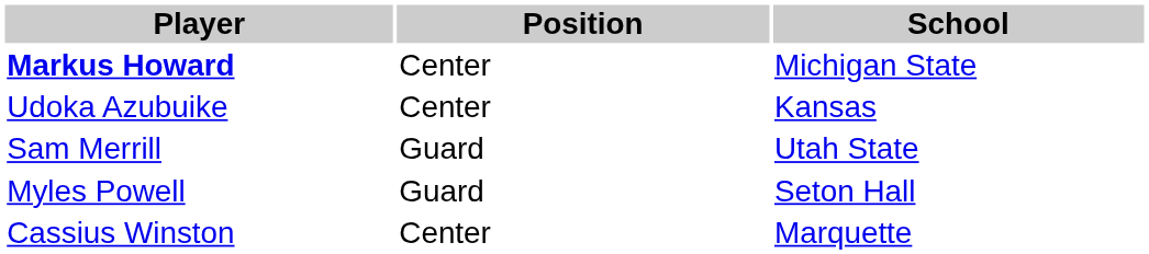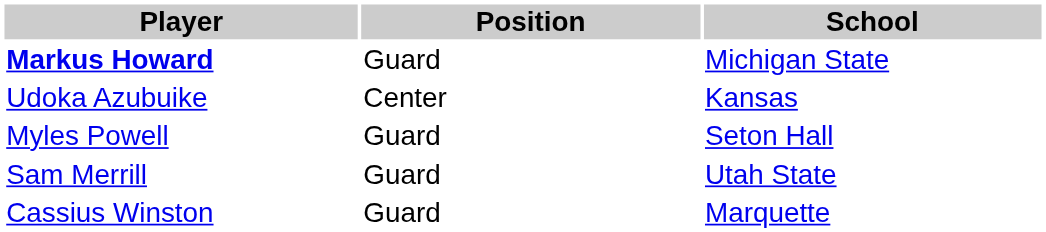Markus Howard | Position: Center -> Guard
rows swapped: Sam Merrill <-> Myles Powell
Cassius Winston | Position: Center -> Guard
